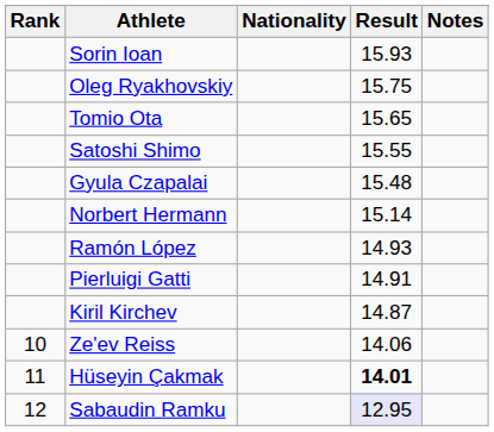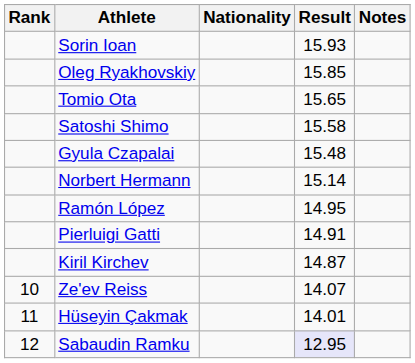Oleg Ryakhovskiy | Result: 15.75 -> 15.85
Satoshi Shimo | Result: 15.55 -> 15.58
Ramón López | Result: 14.93 -> 14.95
Ze'ev Reiss | Result: 14.06 -> 14.07
Hüseyin Çakmak | Result: bold -> normal
